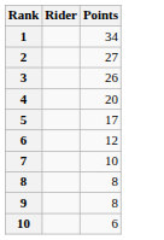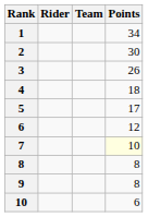+ column: Team
2 | Points: 27 -> 30
4 | Points: 20 -> 18
7 | Points: no background -> lightyellow background
